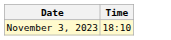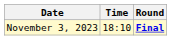+ column: Round | Final
